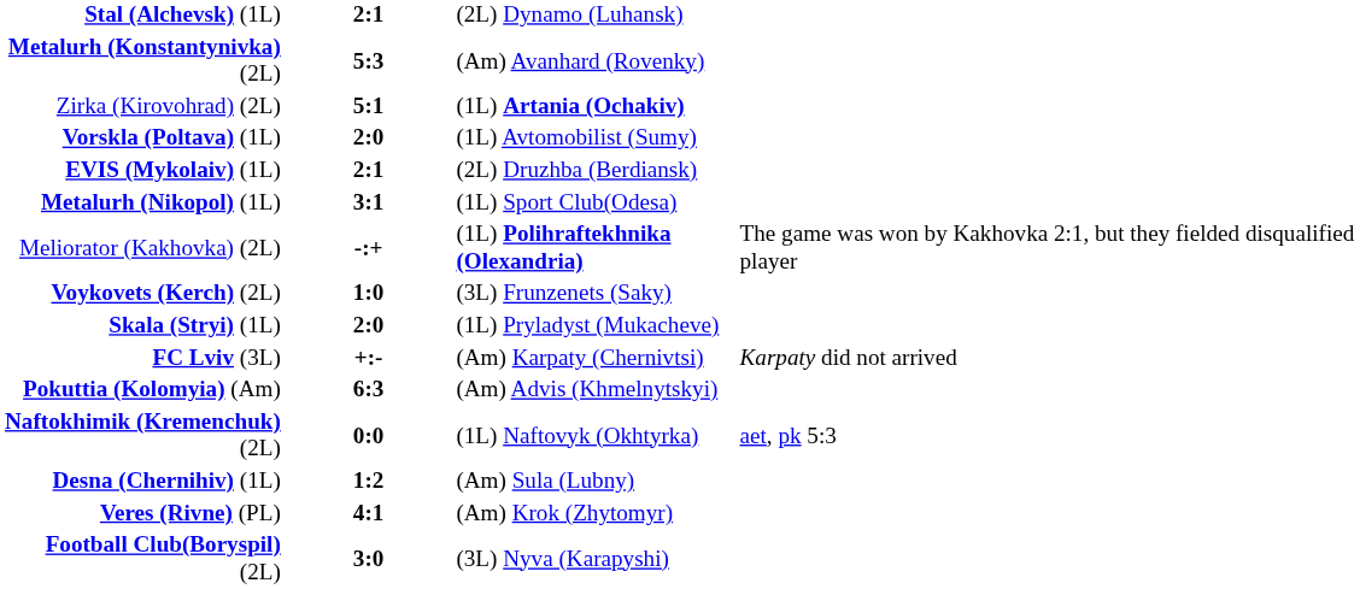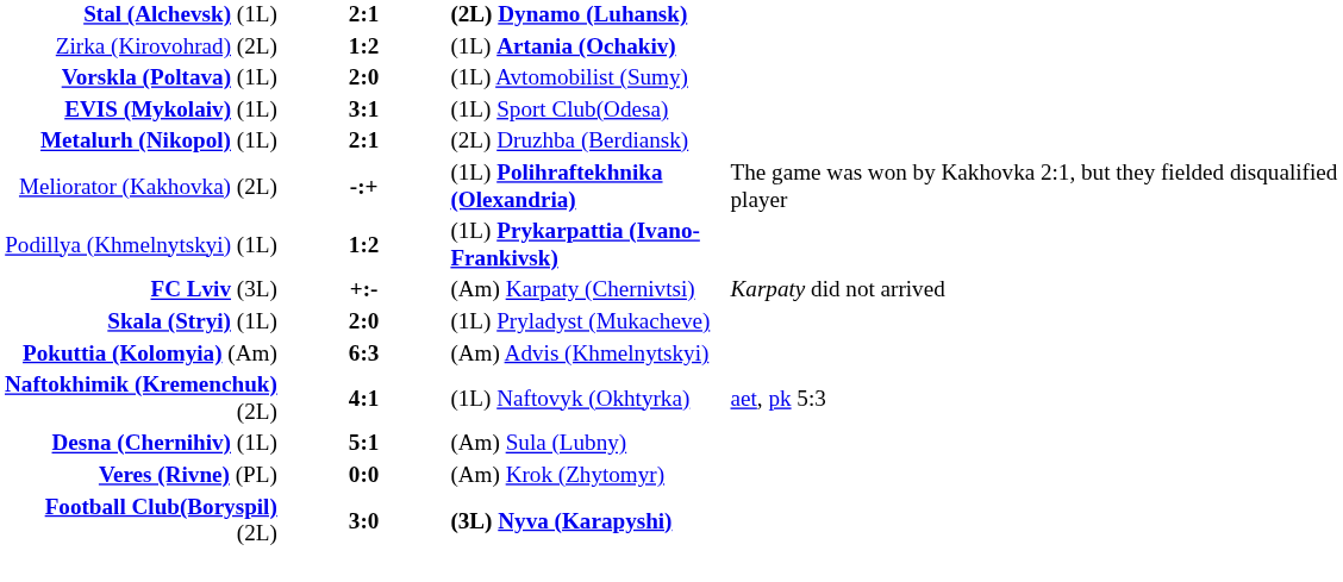Stal (Alchevsk) (1L) | column 3: normal -> bold
- row: Metalurh (Konstantynivka) (2L) | 5:3 | (Am) Avanhard (Rovenky)
Zirka (Kirovohrad) (2L) | column 2: 5:1 -> 1:2
EVIS (Mykolaiv) (1L) | column 2: 2:1 -> 3:1
EVIS (Mykolaiv) (1L) | column 3: (2L) Druzhba (Berdiansk) -> (1L) Sport Club(Odesa)
Metalurh (Nikopol) (1L) | column 2: 3:1 -> 2:1
Metalurh (Nikopol) (1L) | column 3: (1L) Sport Club(Odesa) -> (2L) Druzhba (Berdiansk)
- row: Voykovets (Kerch) (2L) | 1:0 | (3L) Frunzenets (Saky)
+ row: Podillya (Khmelnytskyi) (1L) | 1:2 | (1L) Prykarpattia (Ivano-Frankivsk)
rows swapped: Skala (Stryi) (1L) <-> FC Lviv (3L)
Naftokhimik (Kremenchuk) (2L) | column 2: 0:0 -> 4:1
Desna (Chernihiv) (1L) | column 2: 1:2 -> 5:1
Veres (Rivne) (PL) | column 2: 4:1 -> 0:0
Football Club(Boryspil) (2L) | column 3: normal -> bold
